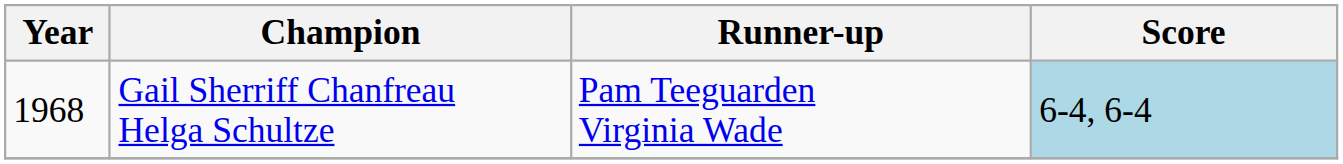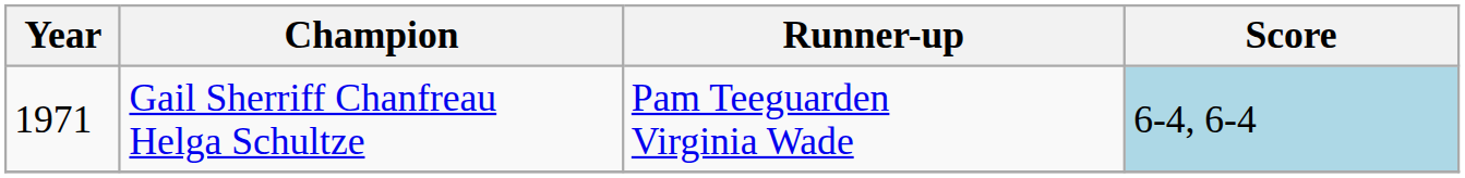Gail Sherriff Chanfreau Helga Schultze | Year: 1968 -> 1971
